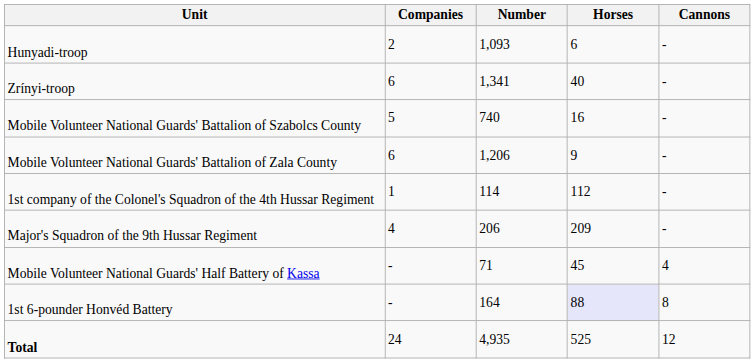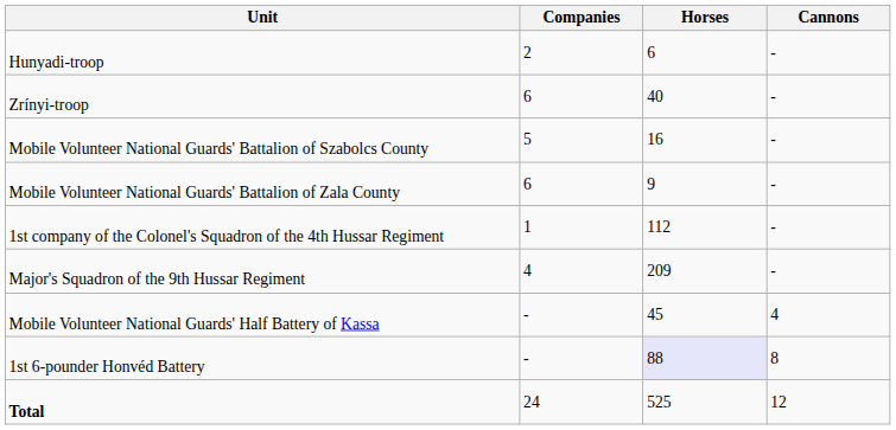- column: Number | 1,093 | 1,341 | 740 | 1,206 | 114 | 206 | 71 | 164 | 4,935
